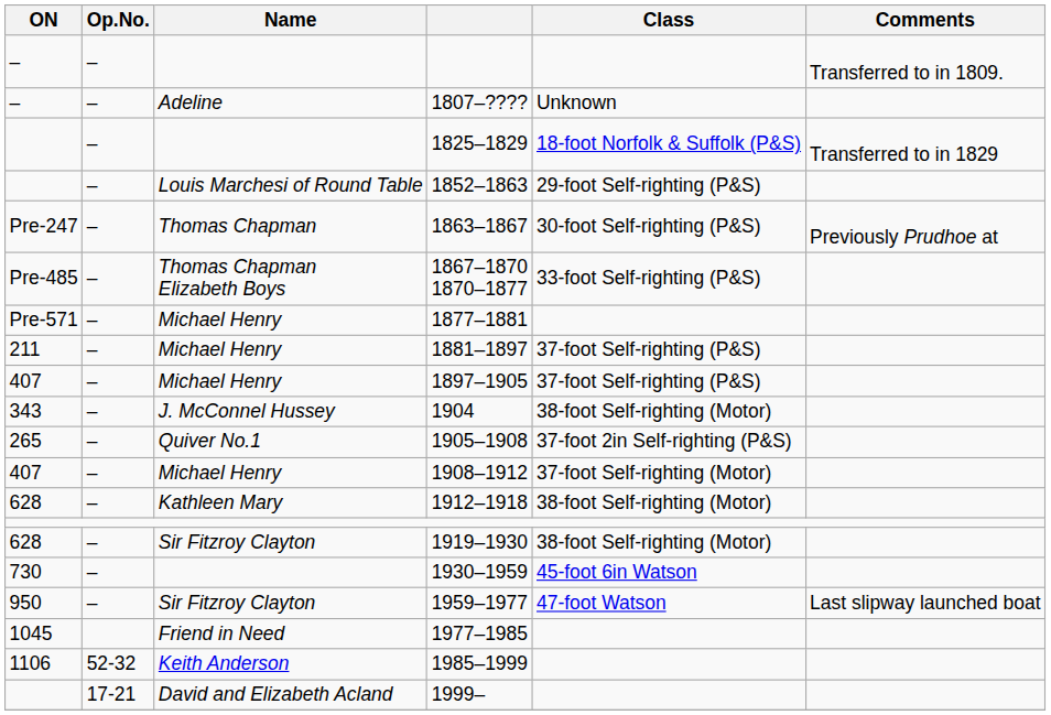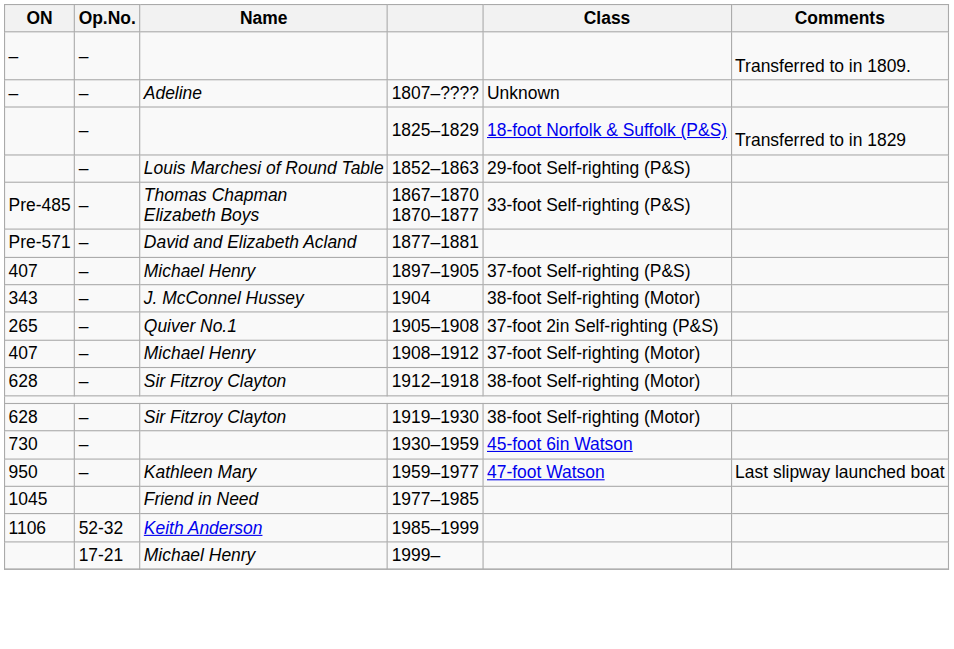- row: Pre-247 | – | Thomas Chapman | 1863–1867 | 30-foot Self-righting (P&S) | Previously Prudhoe at
1877–1881 | Name: Michael Henry -> David and Elizabeth Acland
- row: 211 | – | Michael Henry | 1881–1897 | 37-foot Self-righting (P&S)
1912–1918 | Name: Kathleen Mary -> Sir Fitzroy Clayton
1959–1977 | Name: Sir Fitzroy Clayton -> Kathleen Mary
1999– | Name: David and Elizabeth Acland -> Michael Henry
